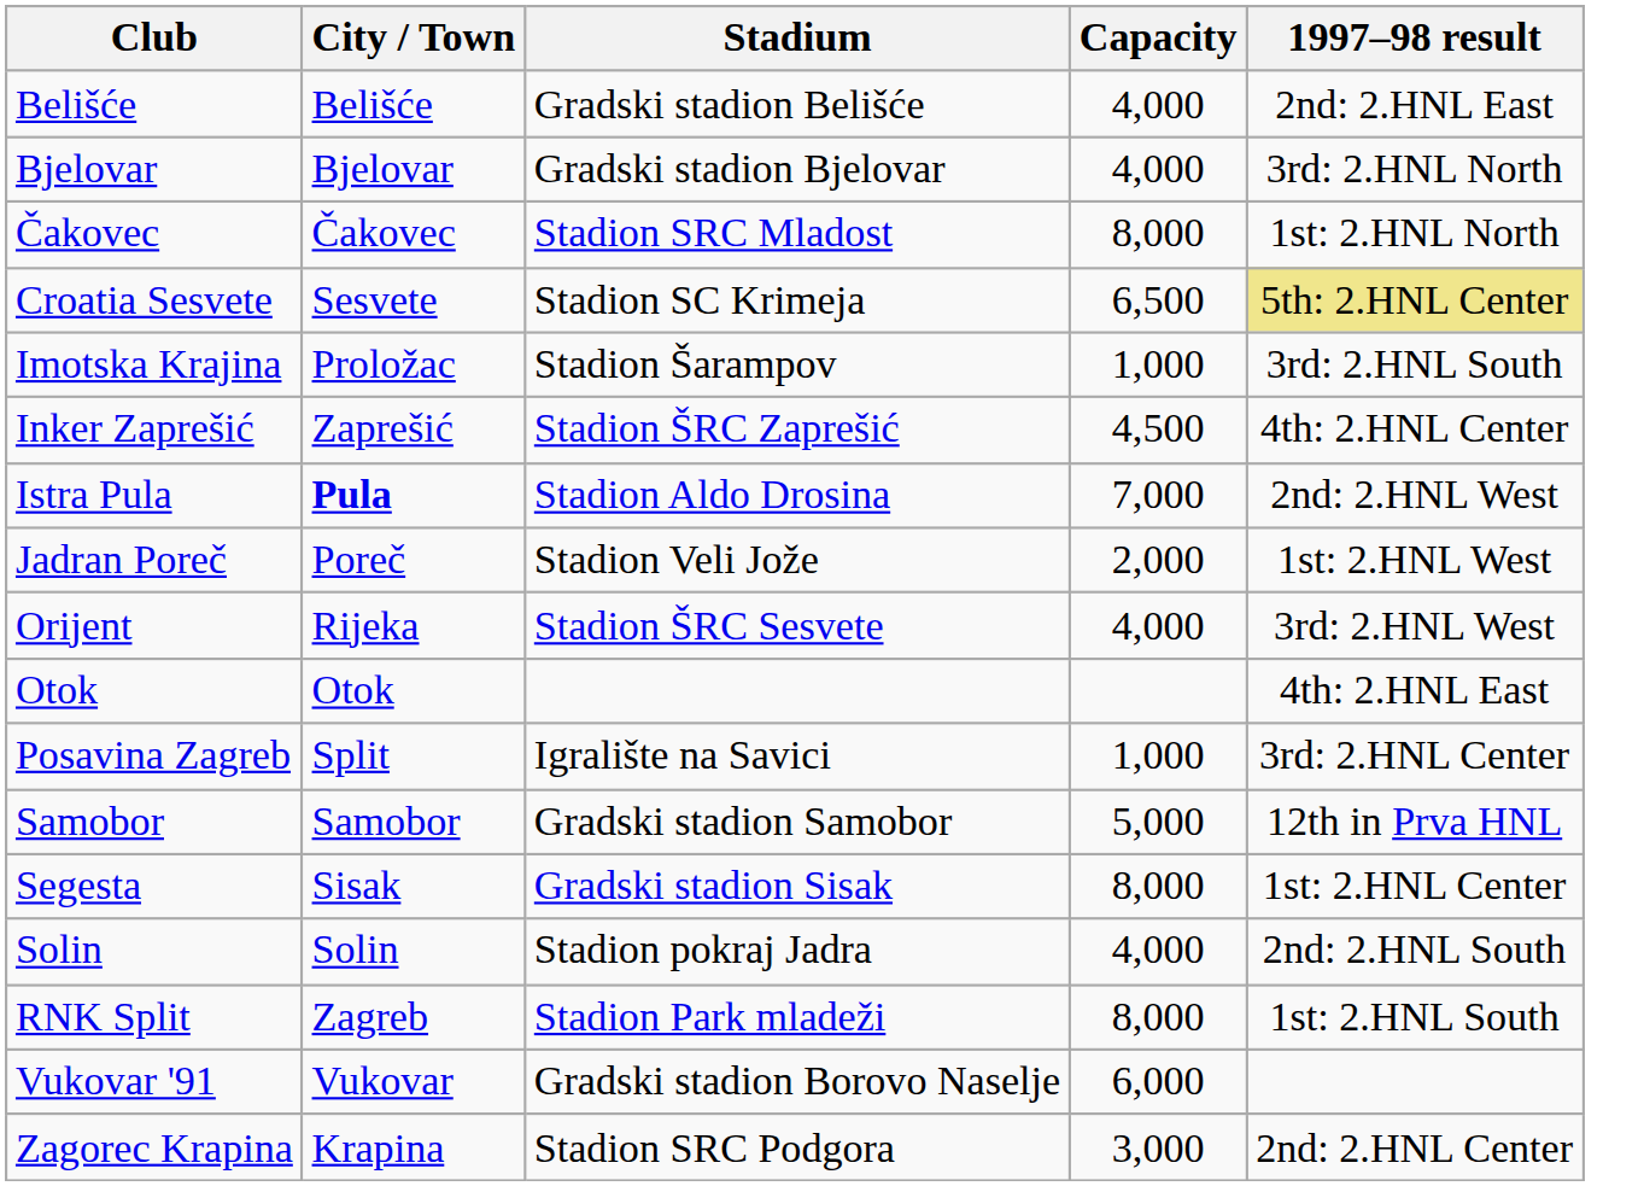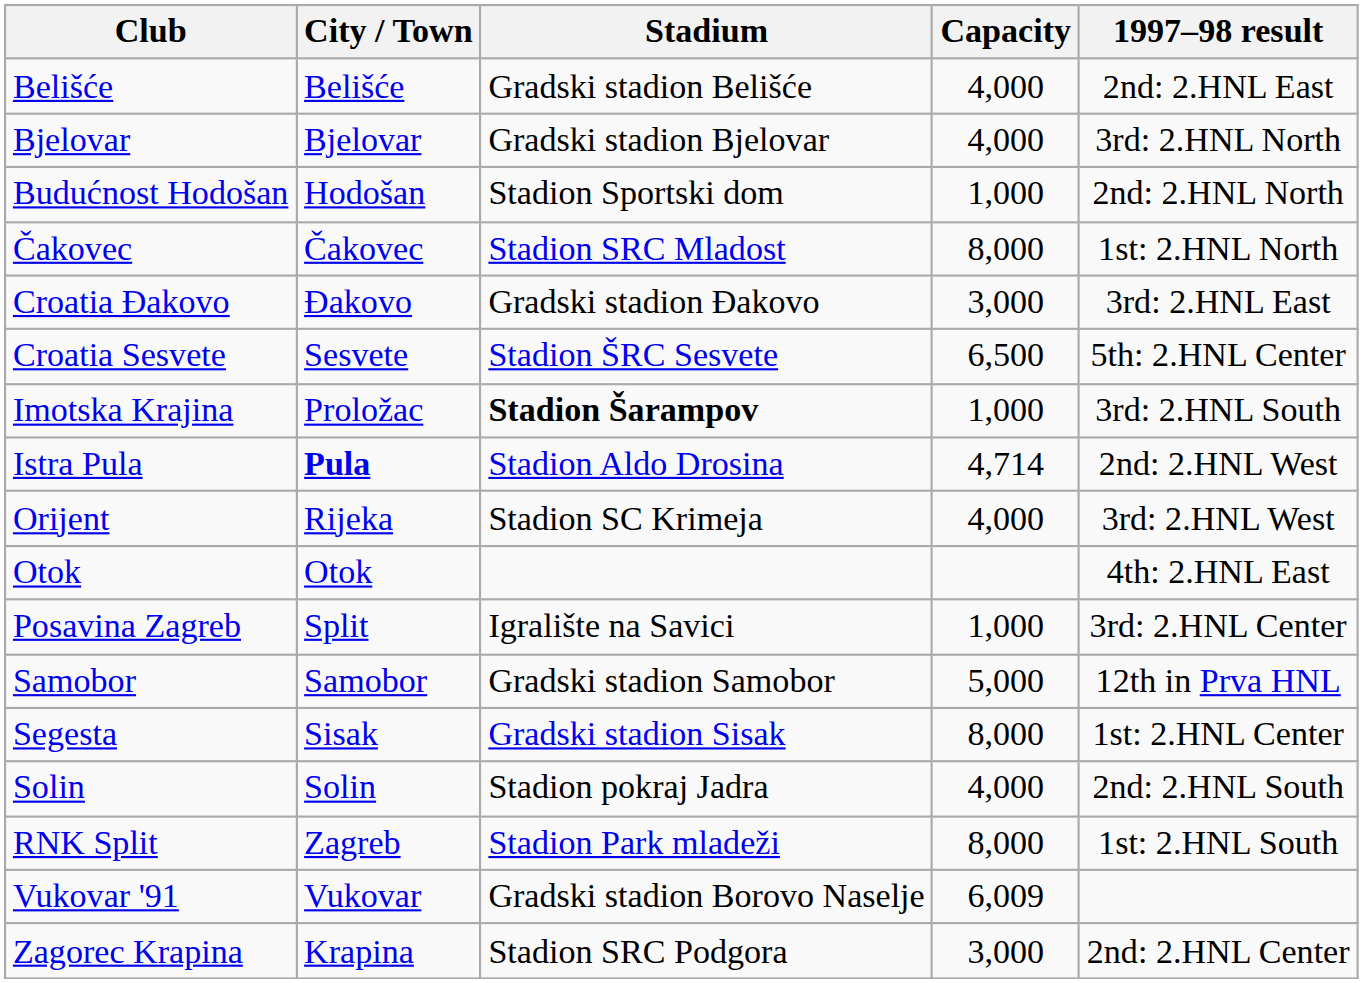+ row: Budućnost Hodošan | Hodošan | Stadion Sportski dom | 1,000 | 2nd: 2.HNL North
+ row: Croatia Đakovo | Đakovo | Gradski stadion Đakovo | 3,000 | 3rd: 2.HNL East
Croatia Sesvete | Stadium: Stadion SC Krimeja -> Stadion ŠRC Sesvete
Croatia Sesvete | 1997–98 result: khaki background -> no background
Imotska Krajina | Stadium: normal -> bold
- row: Inker Zaprešić | Zaprešić | Stadion ŠRC Zaprešić | 4,500 | 4th: 2.HNL Center
Istra Pula | Capacity: 7,000 -> 4,714
- row: Jadran Poreč | Poreč | Stadion Veli Jože | 2,000 | 1st: 2.HNL West
Orijent | Stadium: Stadion ŠRC Sesvete -> Stadion SC Krimeja
Vukovar '91 | Capacity: 6,000 -> 6,009
